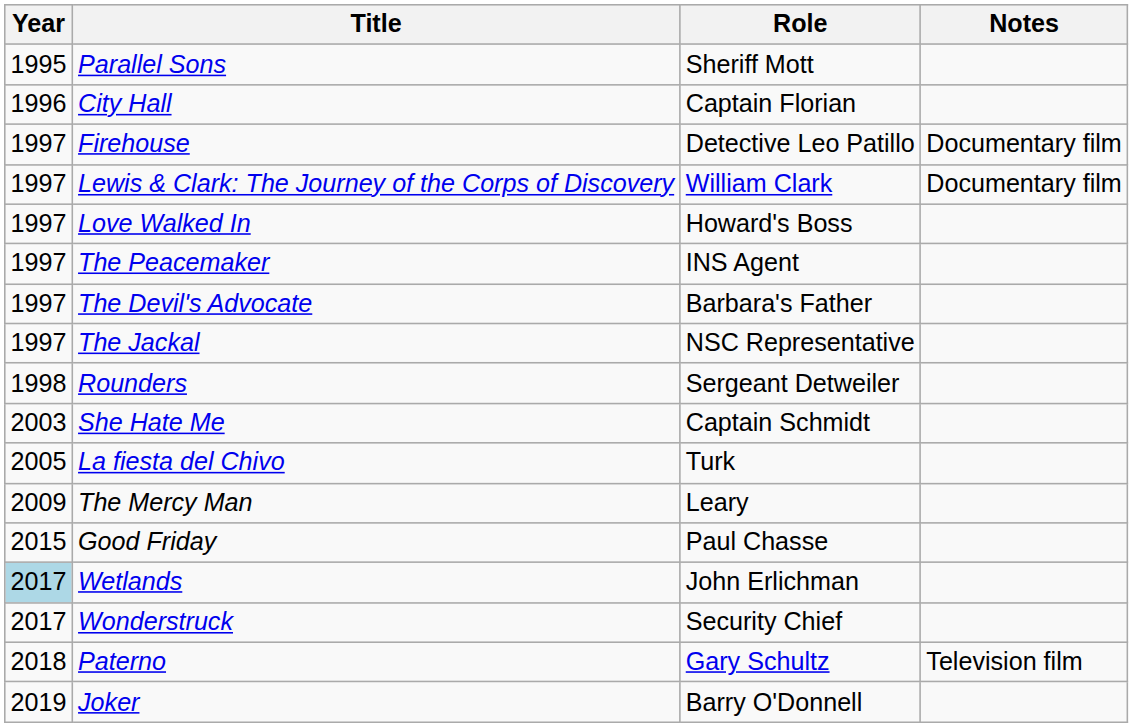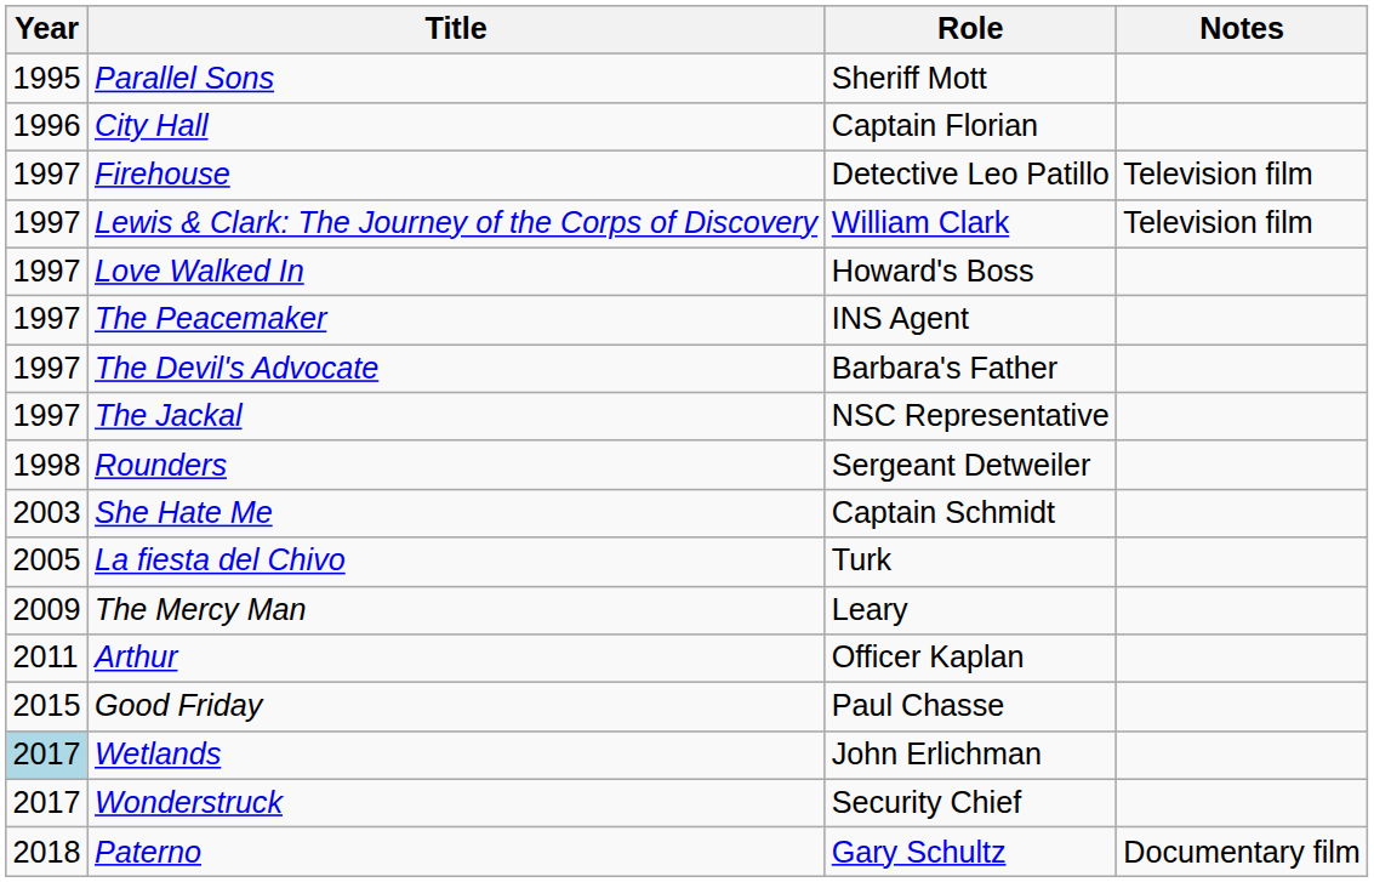Firehouse | Notes: Documentary film -> Television film
Lewis & Clark: The Journey of the Corps of Discovery | Notes: Documentary film -> Television film
+ row: 2011 | Arthur | Officer Kaplan
Paterno | Notes: Television film -> Documentary film
- row: 2019 | Joker | Barry O'Donnell
